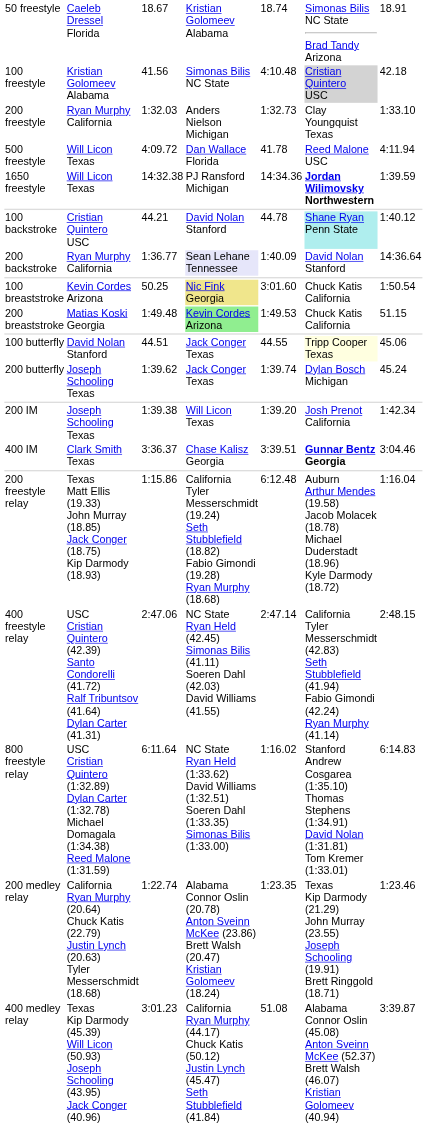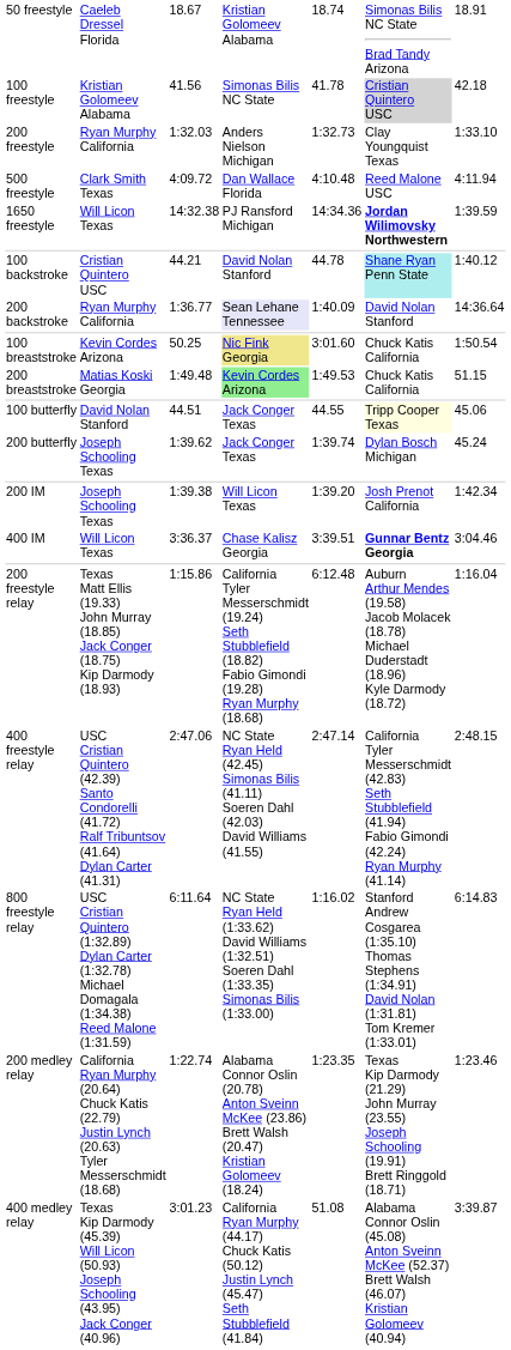100 freestyle | column 5: 4:10.48 -> 41.78
500 freestyle | column 2: Will Licon Texas -> Clark Smith Texas
500 freestyle | column 5: 41.78 -> 4:10.48
400 IM | column 2: Clark Smith Texas -> Will Licon Texas
